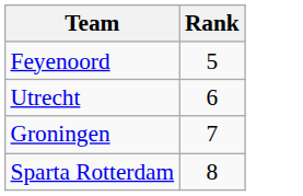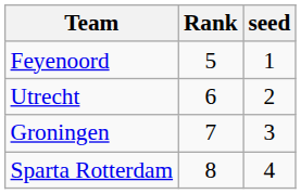+ column: seed | 1 | 2 | 3 | 4
